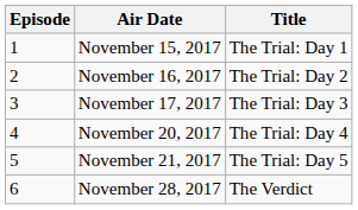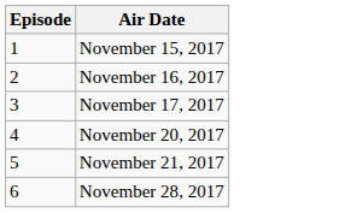- column: Title | The Trial: Day 1 | The Trial: Day 2 | The Trial: Day 3 | The Trial: Day 4 | The Trial: Day 5 | The Verdict
